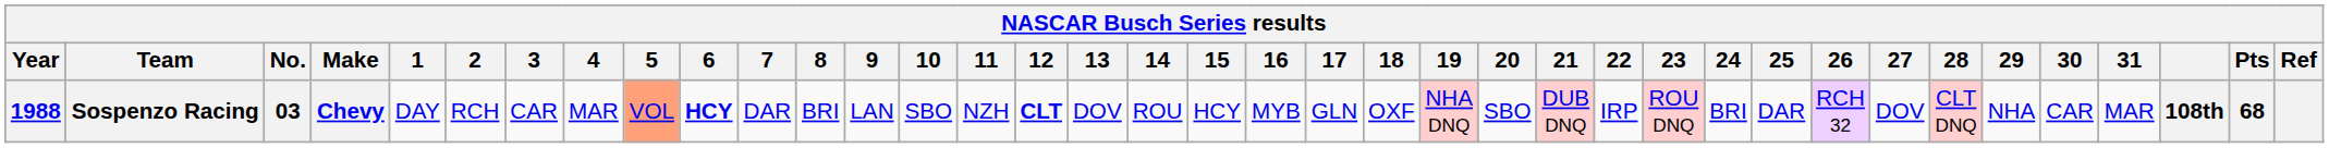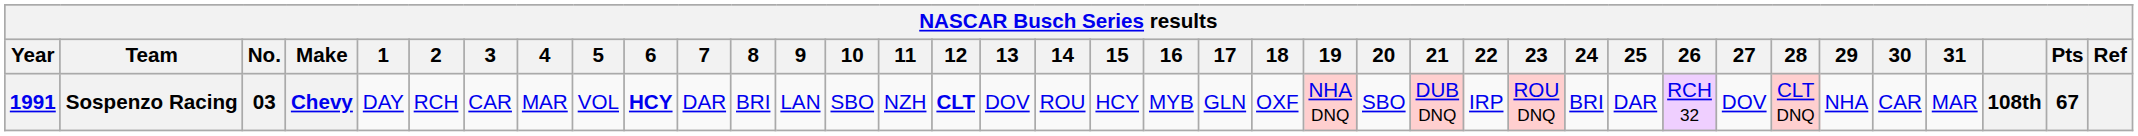Sospenzo Racing | Year: 1988 -> 1991
Sospenzo Racing | 5: lightsalmon background -> no background
Sospenzo Racing | Pts: 68 -> 67
